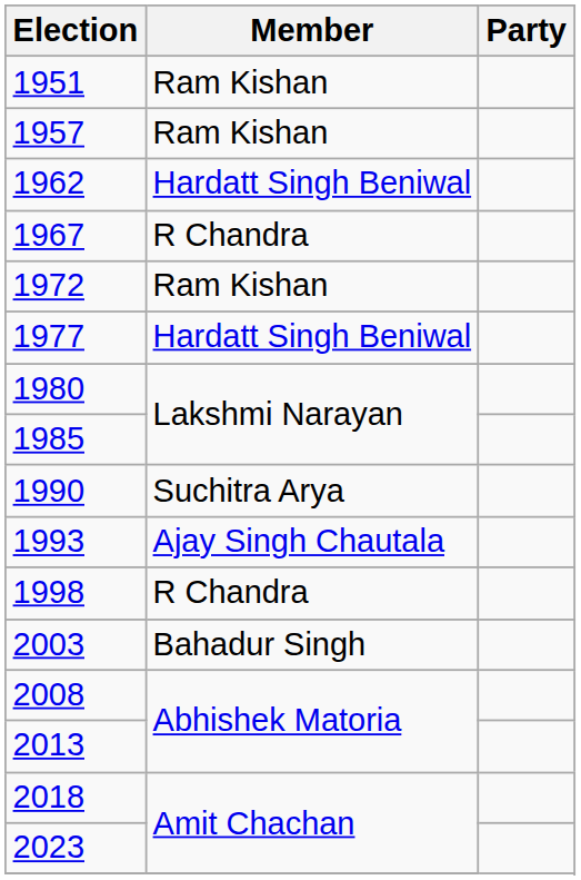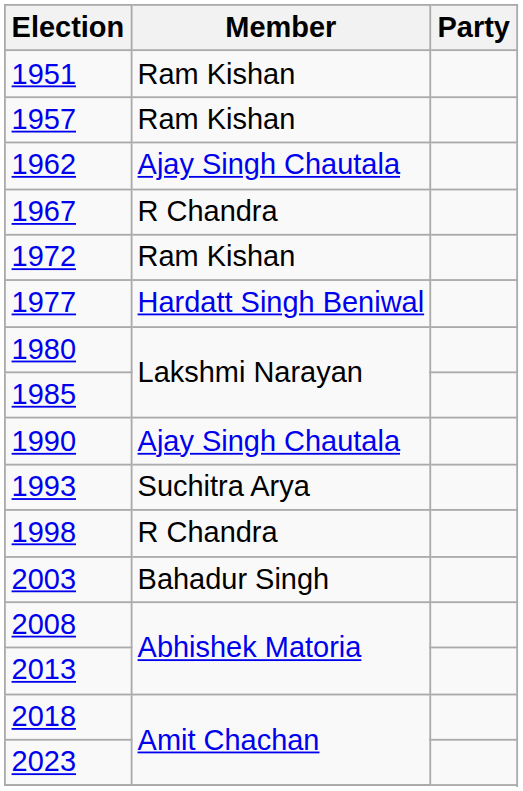1962 | Member: Hardatt Singh Beniwal -> Ajay Singh Chautala
1990 | Member: Suchitra Arya -> Ajay Singh Chautala
1993 | Member: Ajay Singh Chautala -> Suchitra Arya
